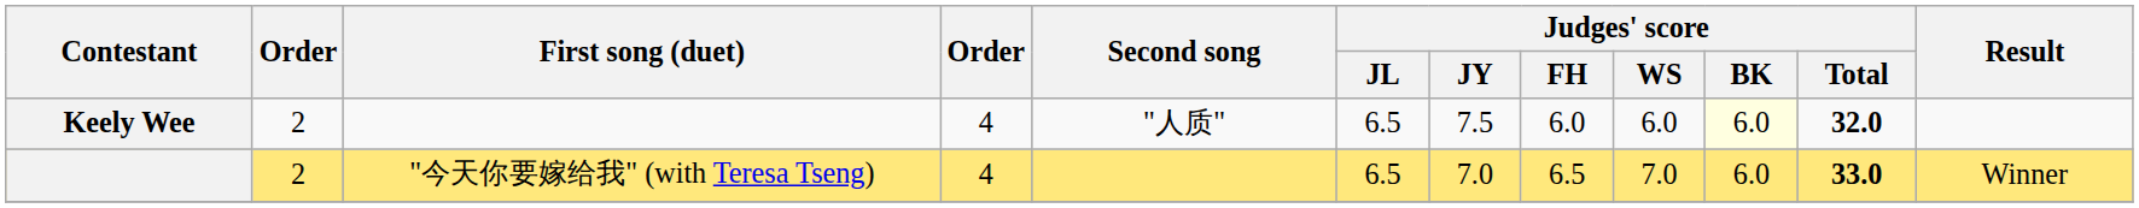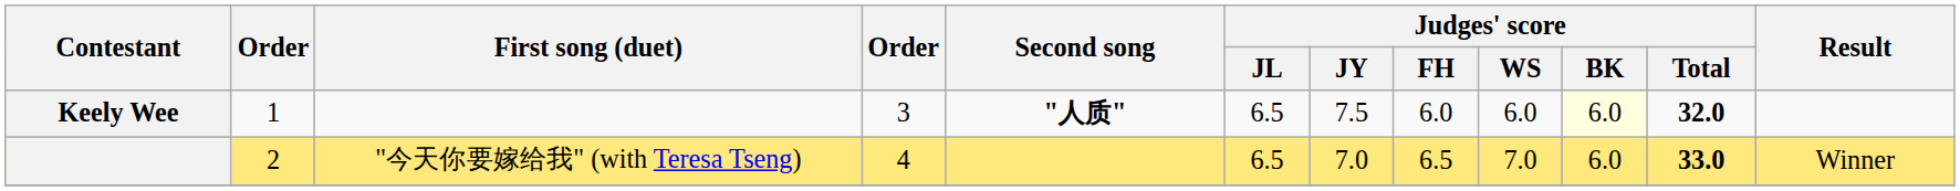Keely Wee | column 2: 2 -> 1
Keely Wee | column 4: 4 -> 3
Keely Wee | Second song: normal -> bold
